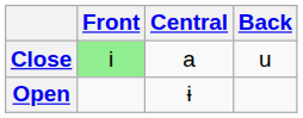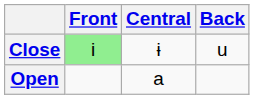Close | Central: a -> ɨ
Open | Central: ɨ -> a
